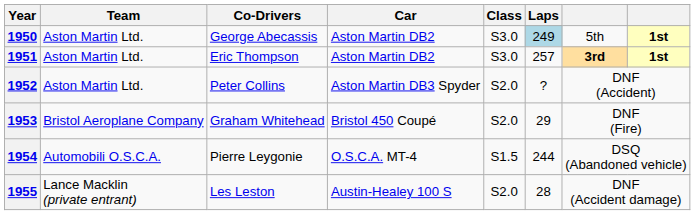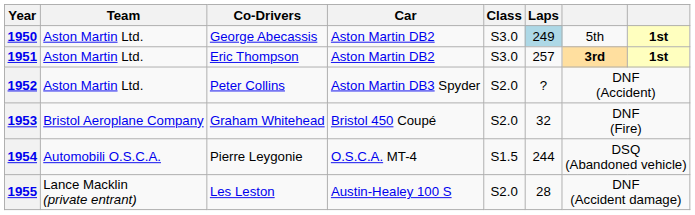1953 | Laps: 29 -> 32
